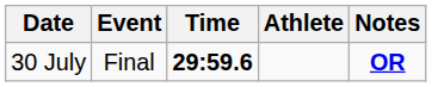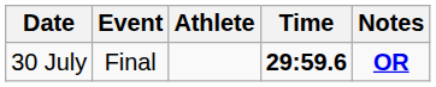columns swapped: Athlete <-> Time
